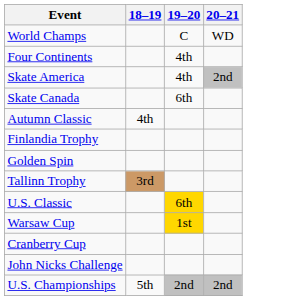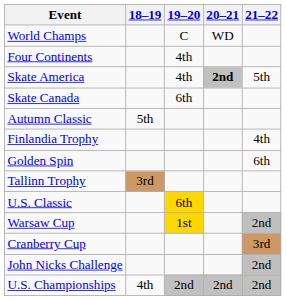+ column: 21–22 | 5th | 4th | 6th | 2nd | 3rd | 2nd | 2nd
Skate America | 20–21: normal -> bold
Autumn Classic | 18–19: 4th -> 5th
U.S. Championships | 18–19: 5th -> 4th
